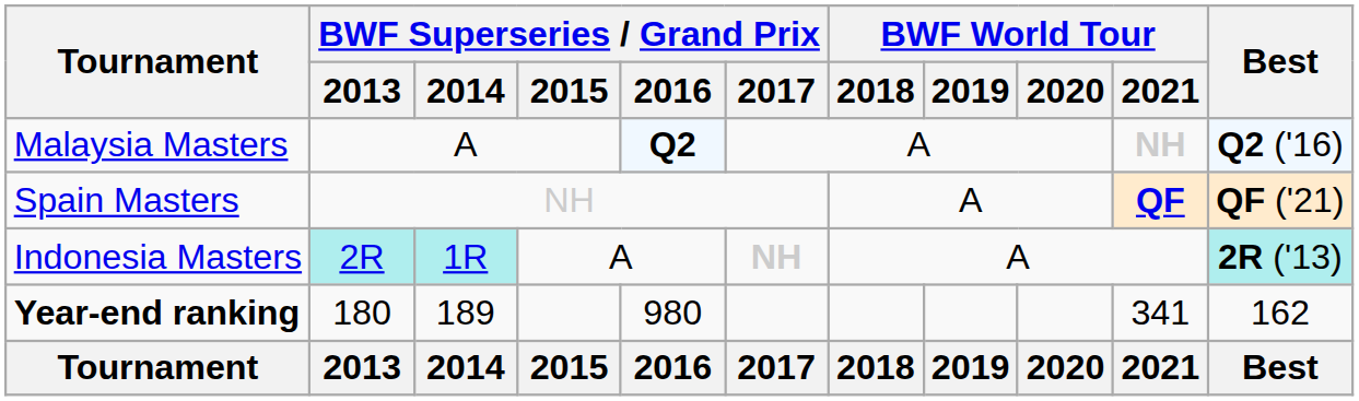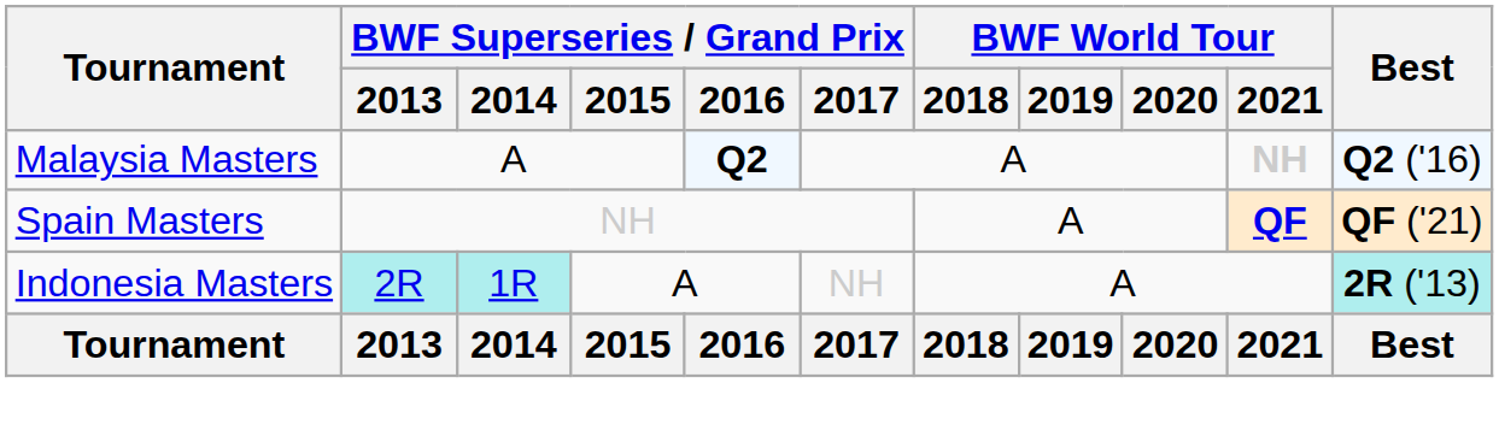Indonesia Masters | BWF Superseries / Grand Prix / 2017: bold -> normal
- row: Year-end ranking | 180 | 189 | 980 | 341 | 162
